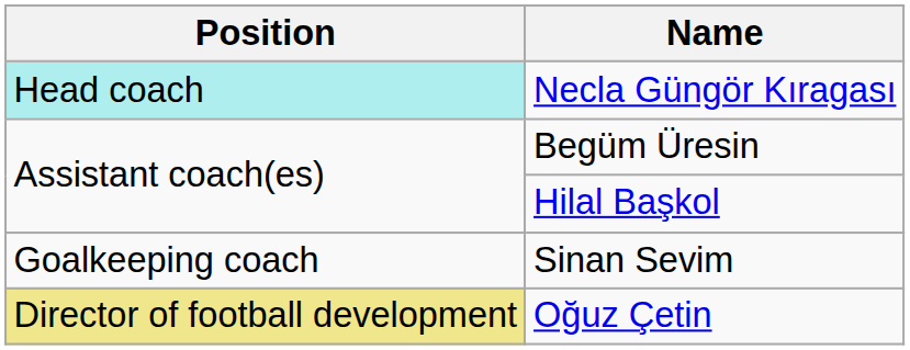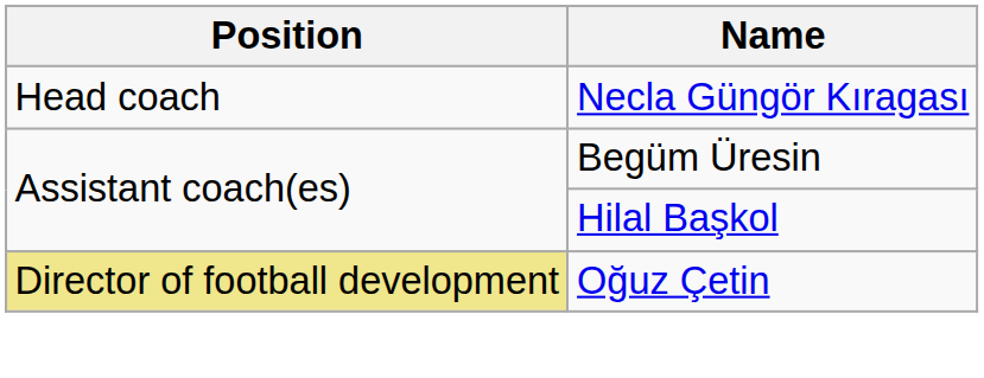Necla Güngör Kıragası | Position: paleturquoise background -> no background
- row: Goalkeeping coach | Sinan Sevim
